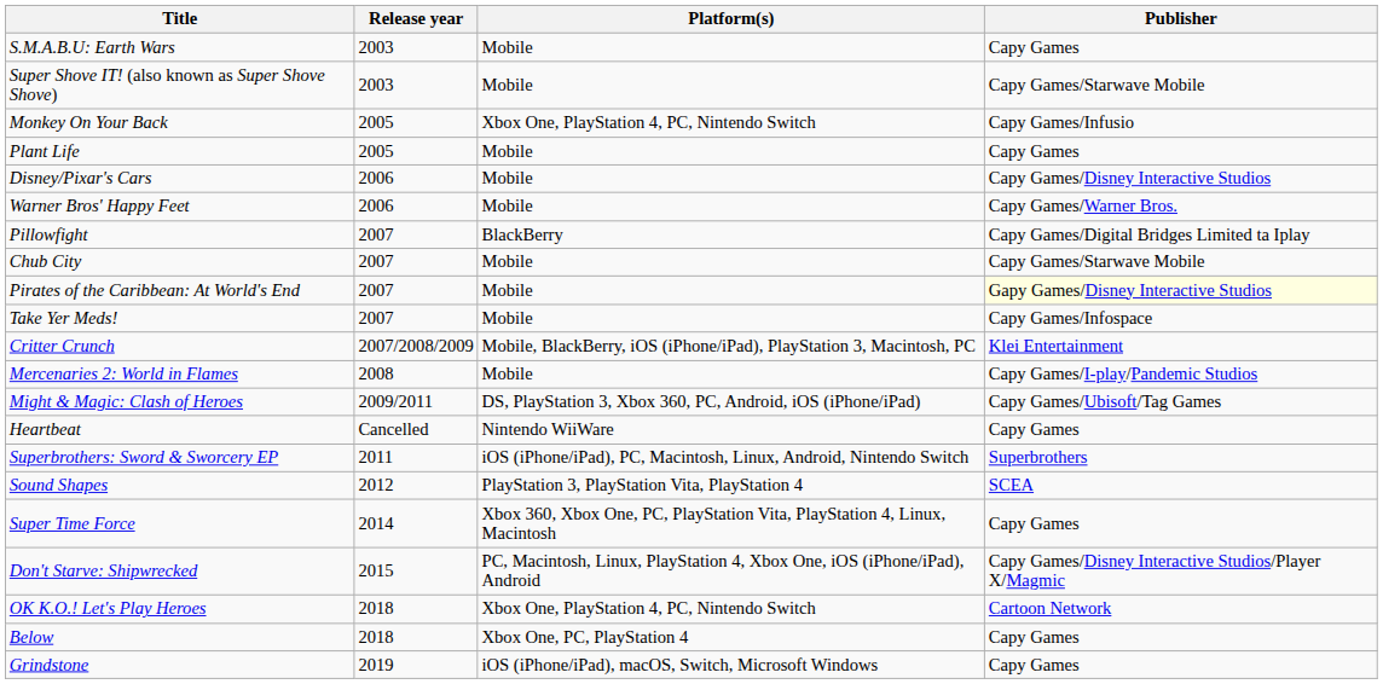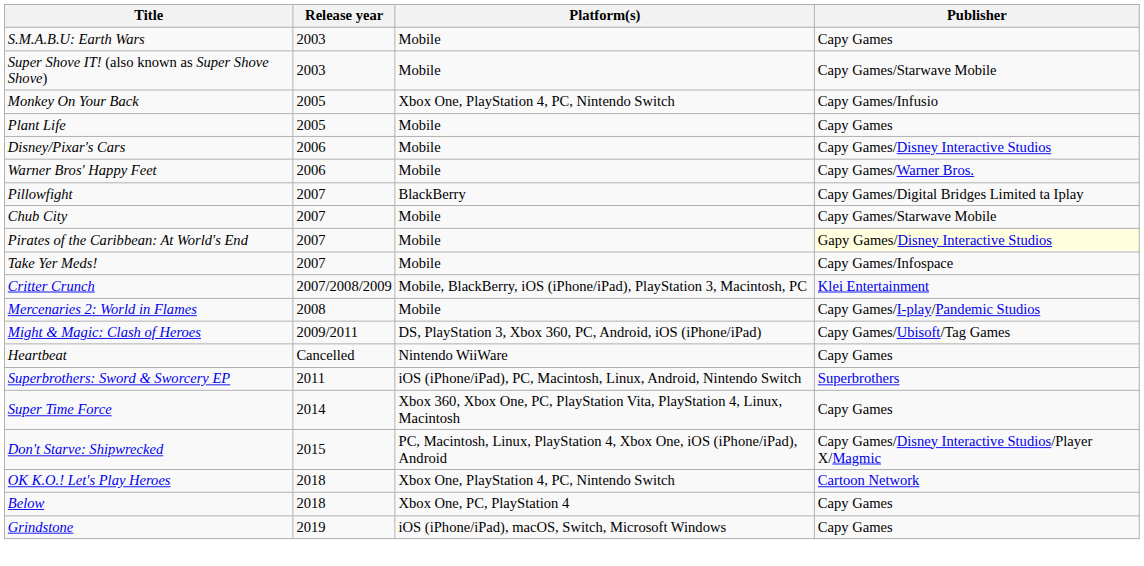- row: Sound Shapes | 2012 | PlayStation 3, PlayStation Vita, PlayStation 4 | SCEA
